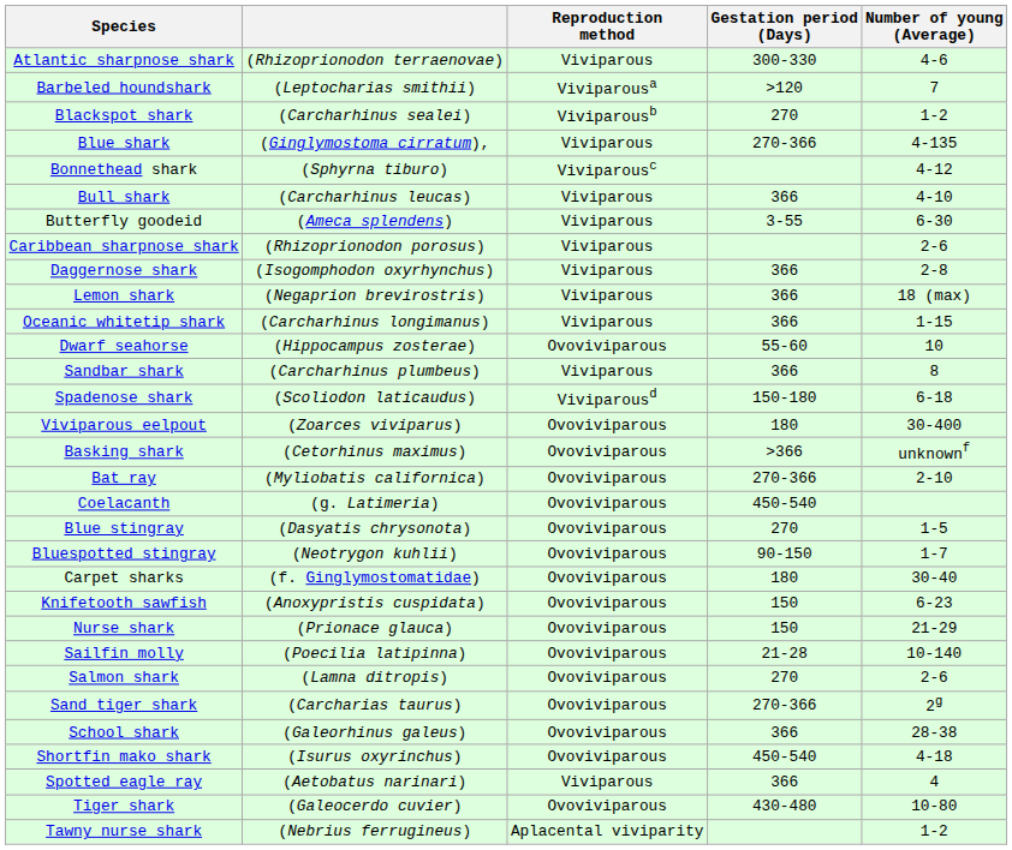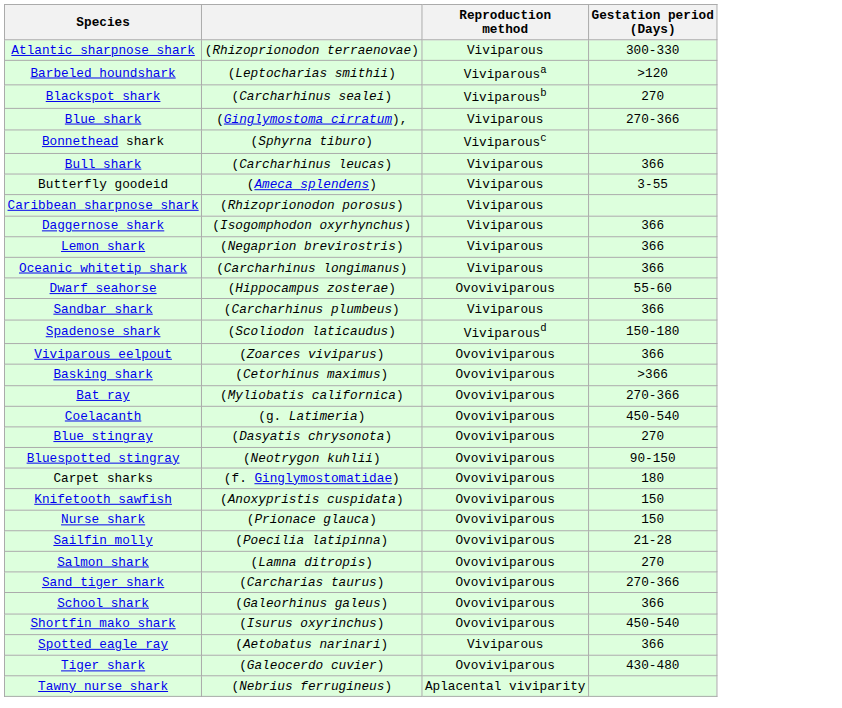- column: Number of young (Average) | 4-6 | 7 | 1-2 | 4-135 | 4-12 | 4-10 | 6-30 | 2-6 | 2-8 | 18 (max) | 1-15 | 10 | 8 | 6-18 | 30-400 | unknownf | 2-10 | 1-5 | 1-7 | 30-40 | 6-23 | 21-29 | 10-140 | 2-6 | 2g | 28-38 | 4-18 | 4 | 10-80 | 1-2
Viviparous eelpout | Gestation period (Days): 180 -> 366
